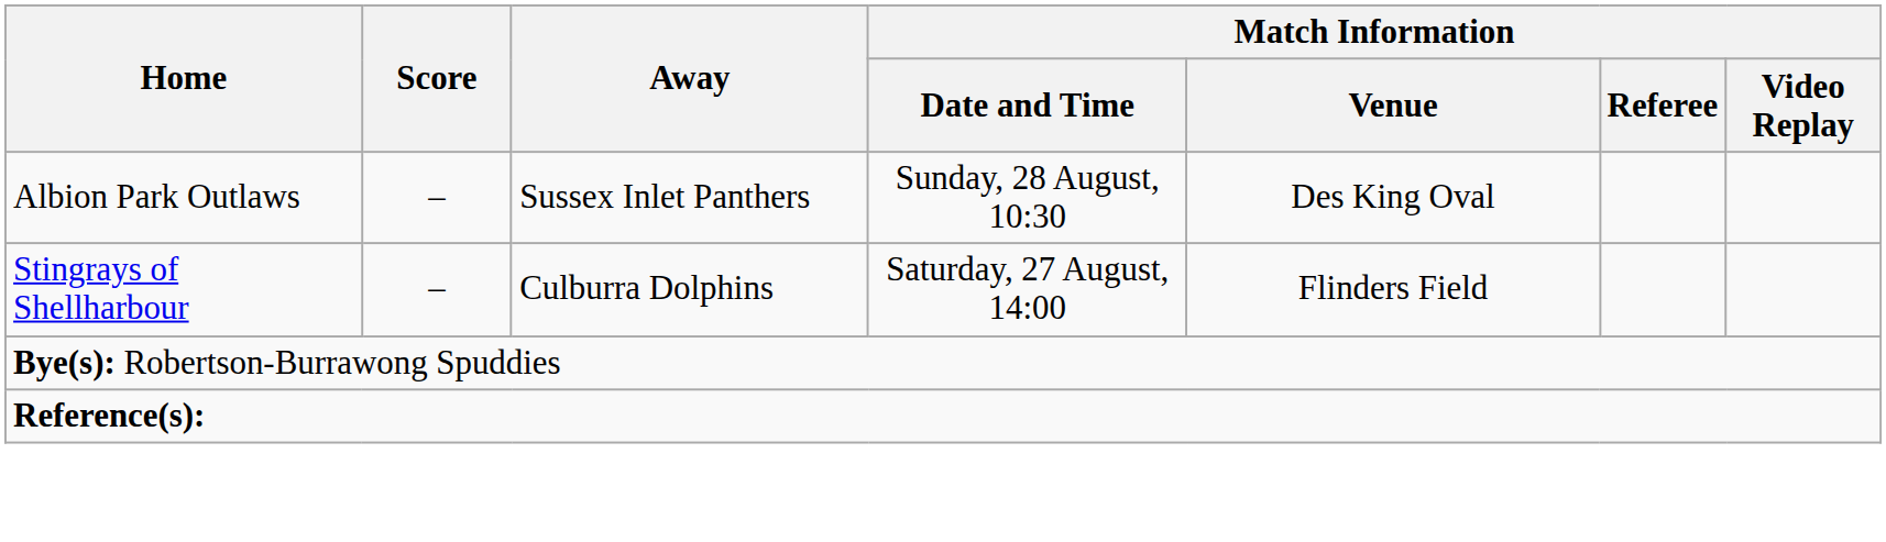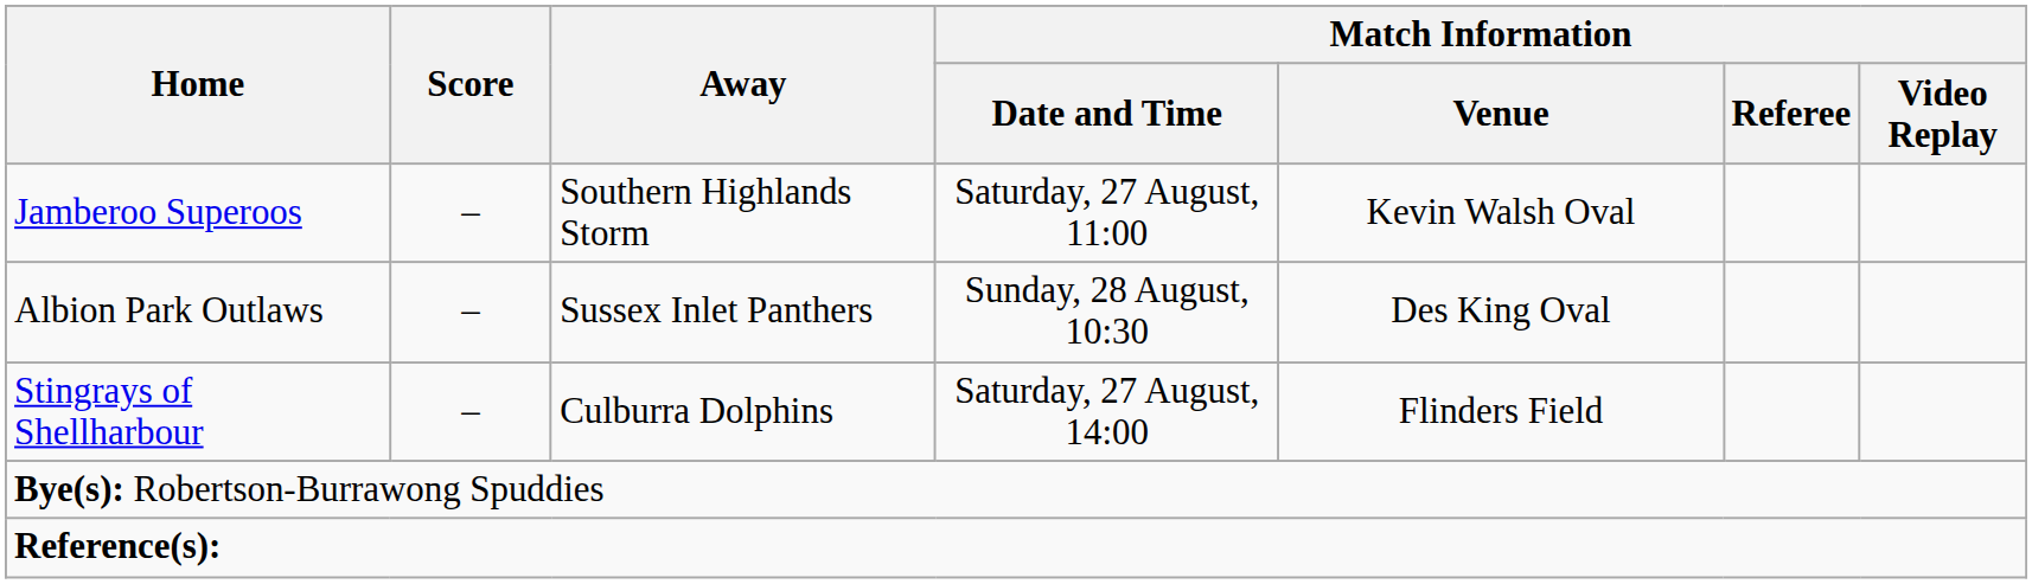+ row: Jamberoo Superoos | – | Southern Highlands Storm | Saturday, 27 August, 11:00 | Kevin Walsh Oval
